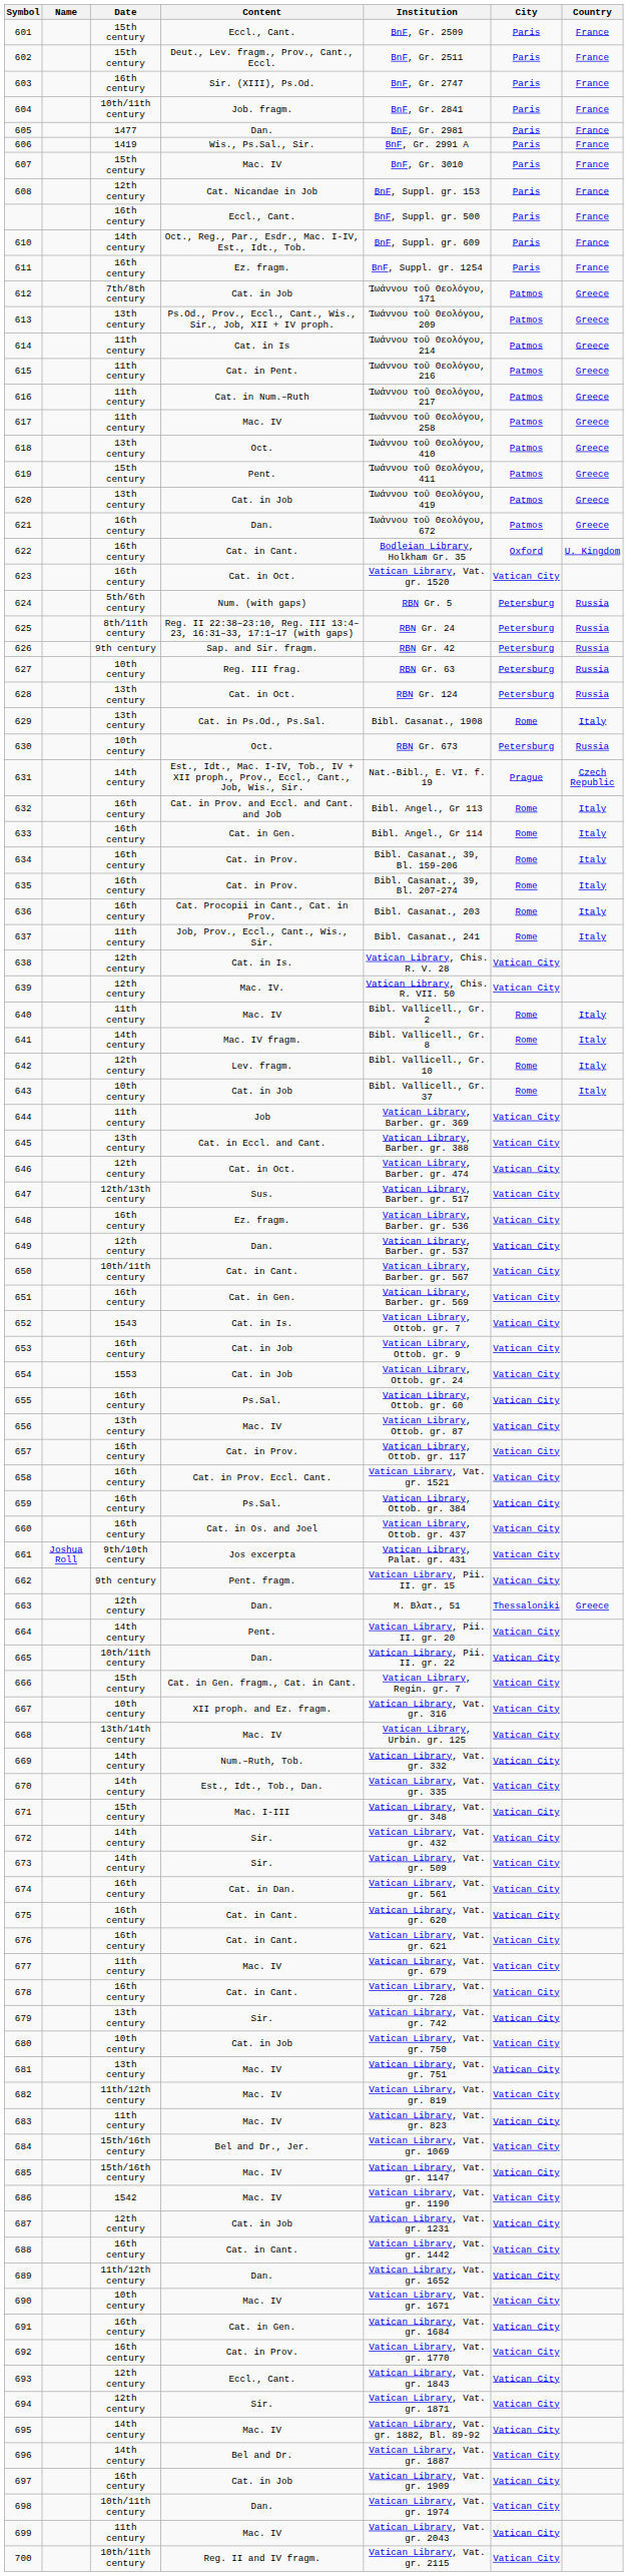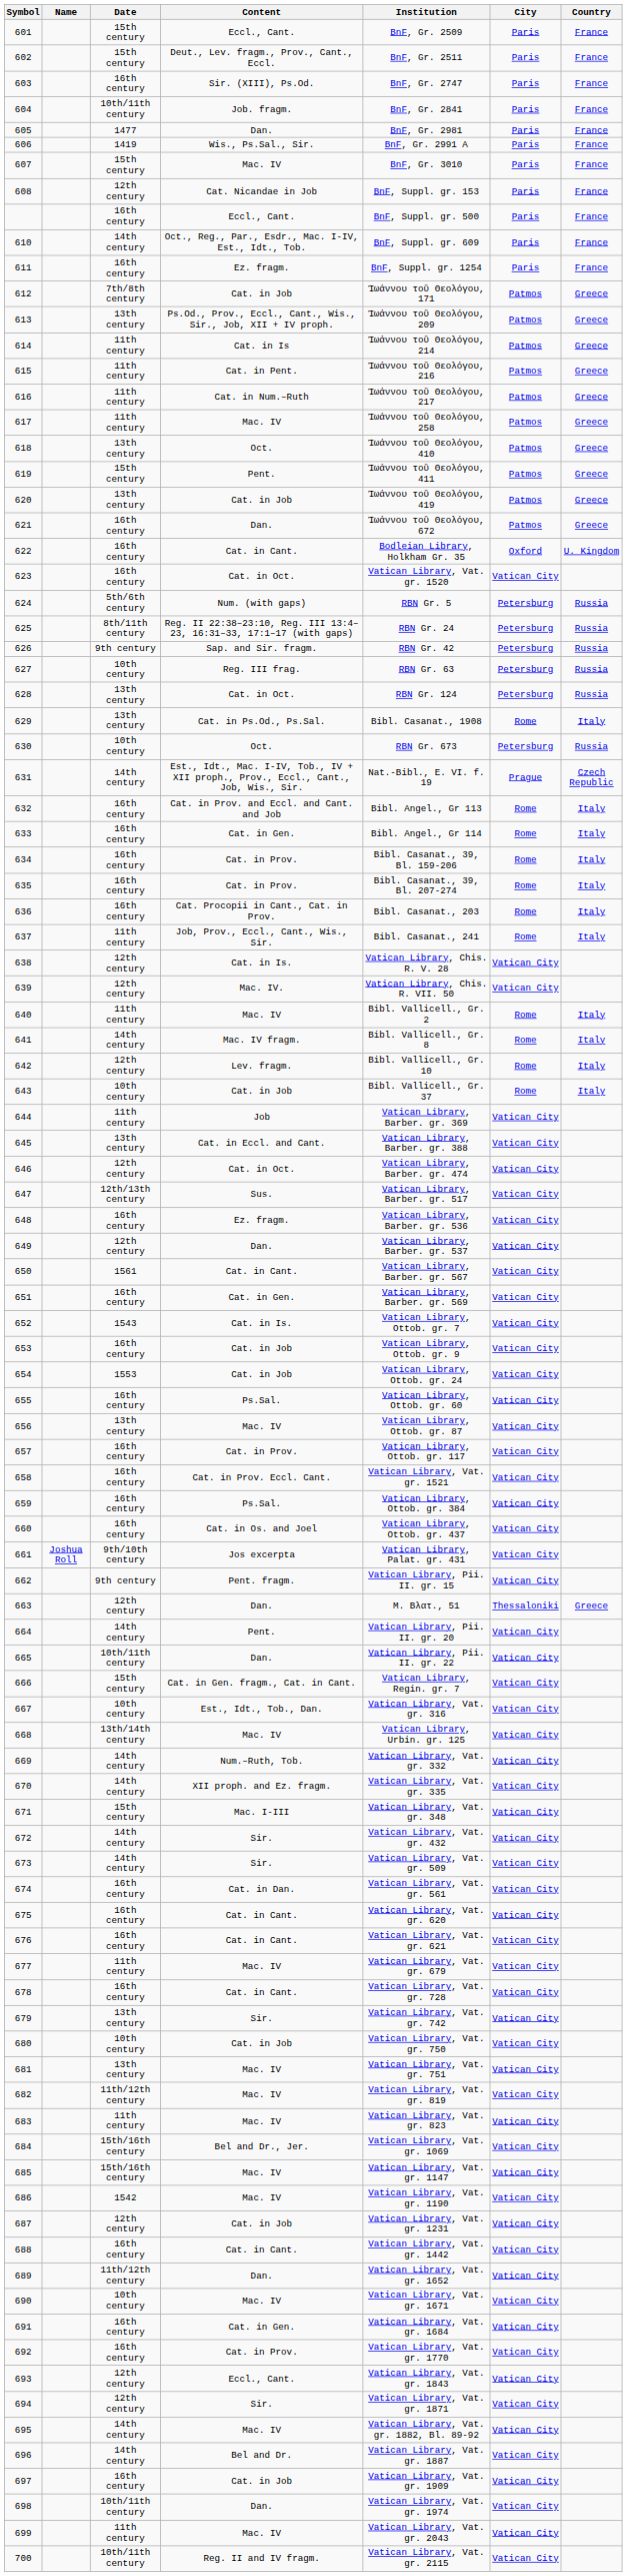650 | Date: 10th/11th century -> 1561
667 | Content: XII proph. and Ez. fragm. -> Est., Idt., Tob., Dan.
670 | Content: Est., Idt., Tob., Dan. -> XII proph. and Ez. fragm.
